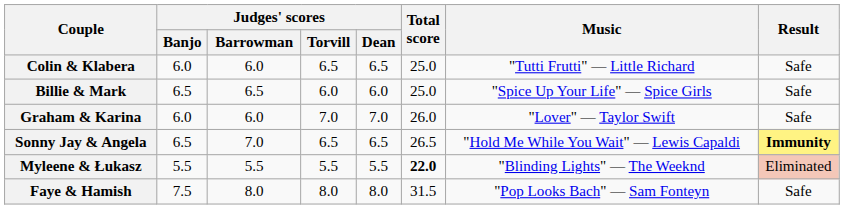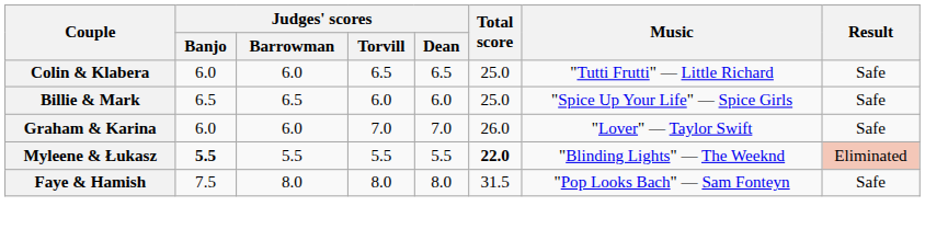- row: Sonny Jay & Angela | 6.5 | 7.0 | 6.5 | 6.5 | 26.5 | "Hold Me While You Wait" — Lewis Capaldi | Immunity
Myleene & Łukasz | Judges' scores / Banjo: normal -> bold
